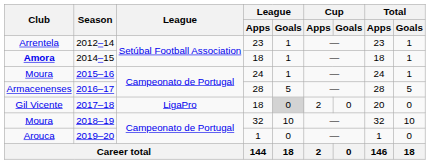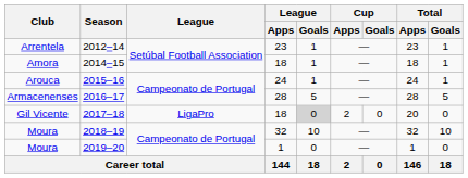2014–15 | Club: bold -> normal
2015–16 | Club: Moura -> Arouca
2019–20 | Club: Arouca -> Moura
